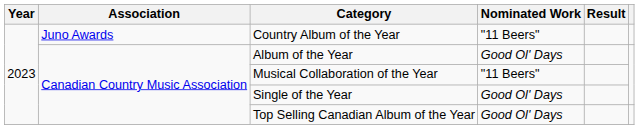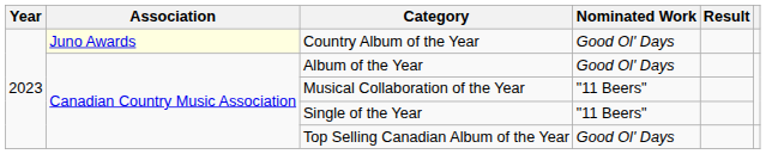Country Album of the Year | Association: no background -> lightyellow background
Country Album of the Year | Nominated Work: "11 Beers" -> Good Ol' Days
Single of the Year | Nominated Work: Good Ol' Days -> "11 Beers"
